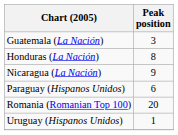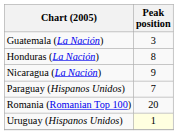Paraguay (Hispanos Unidos) | Peak position: 6 -> 7
Uruguay (Hispanos Unidos) | Peak position: no background -> lightyellow background
